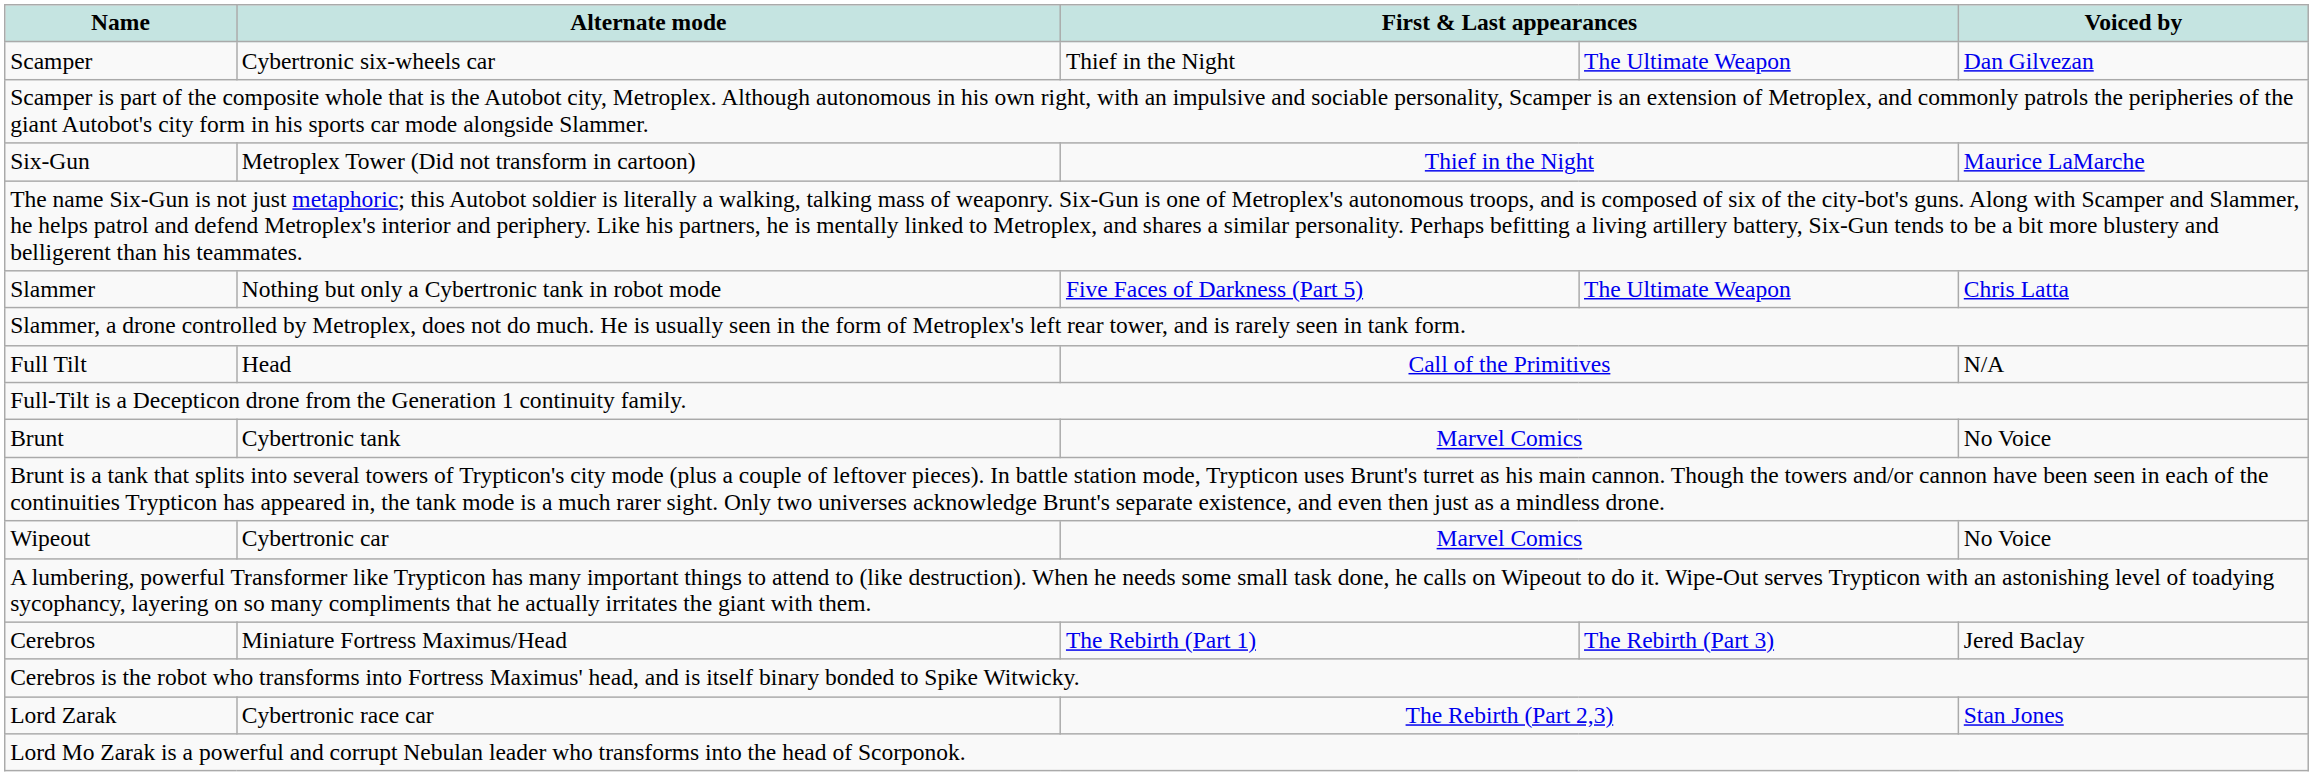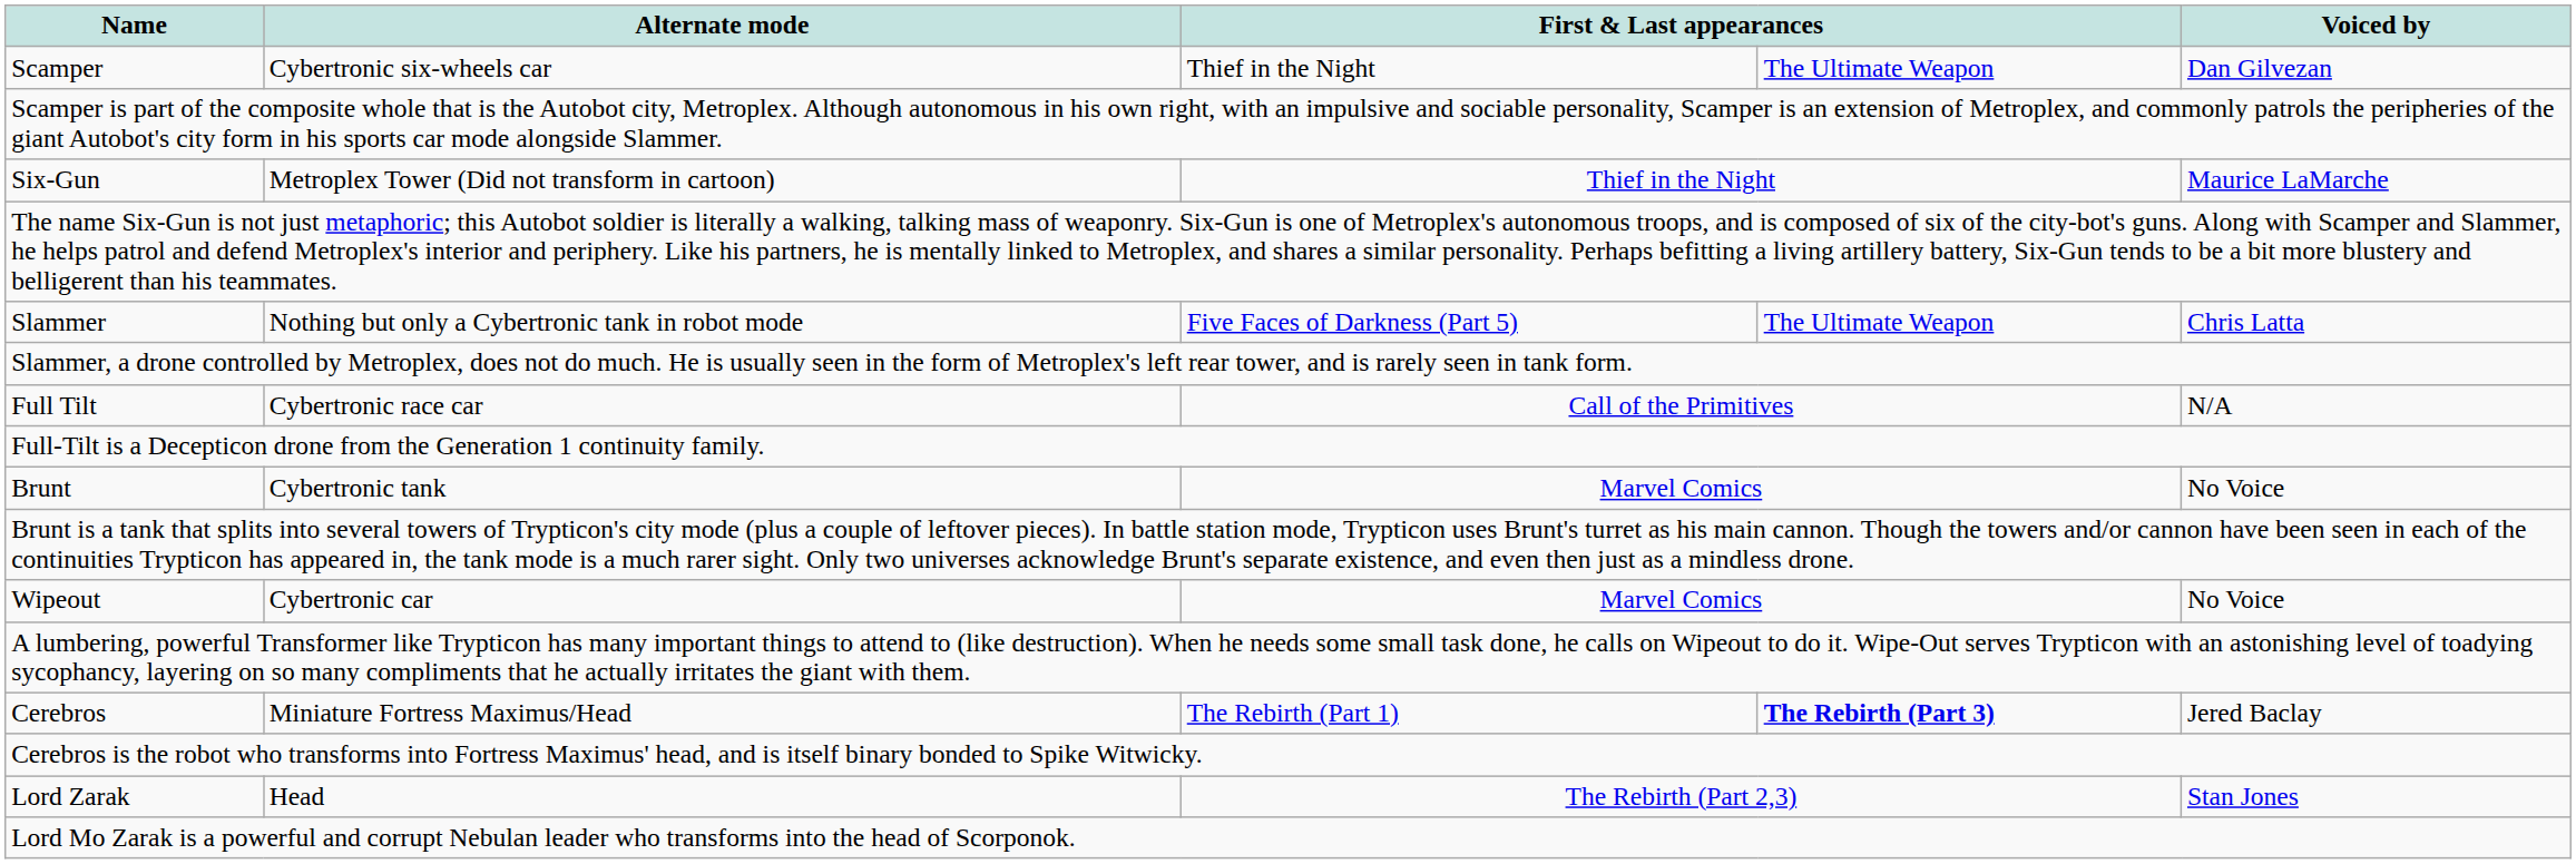Full Tilt | Alternate mode: Head -> Cybertronic race car
Cerebros | column 4: normal -> bold
Lord Zarak | Alternate mode: Cybertronic race car -> Head
